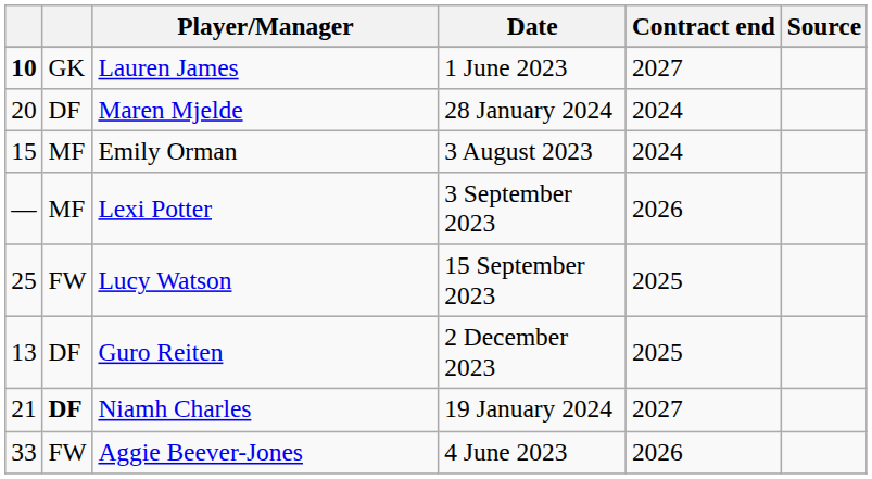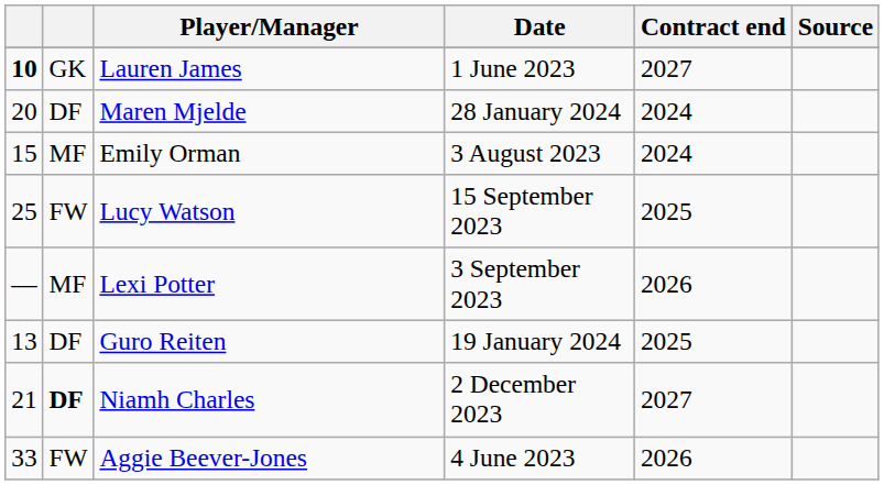rows swapped: Lexi Potter <-> Lucy Watson
Guro Reiten | Date: 2 December 2023 -> 19 January 2024
Niamh Charles | Date: 19 January 2024 -> 2 December 2023
